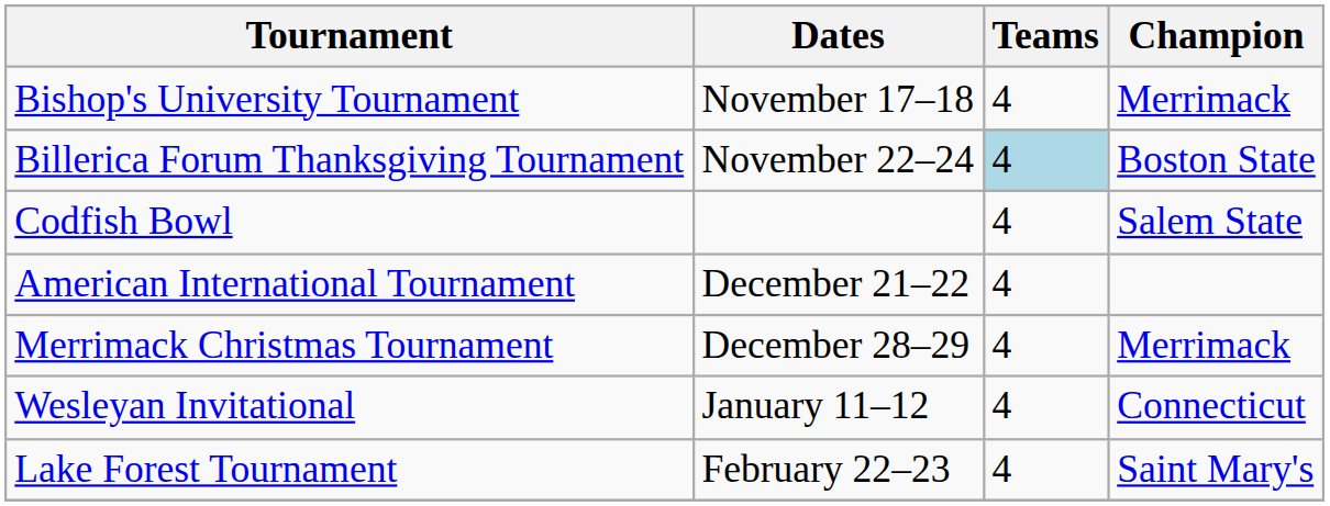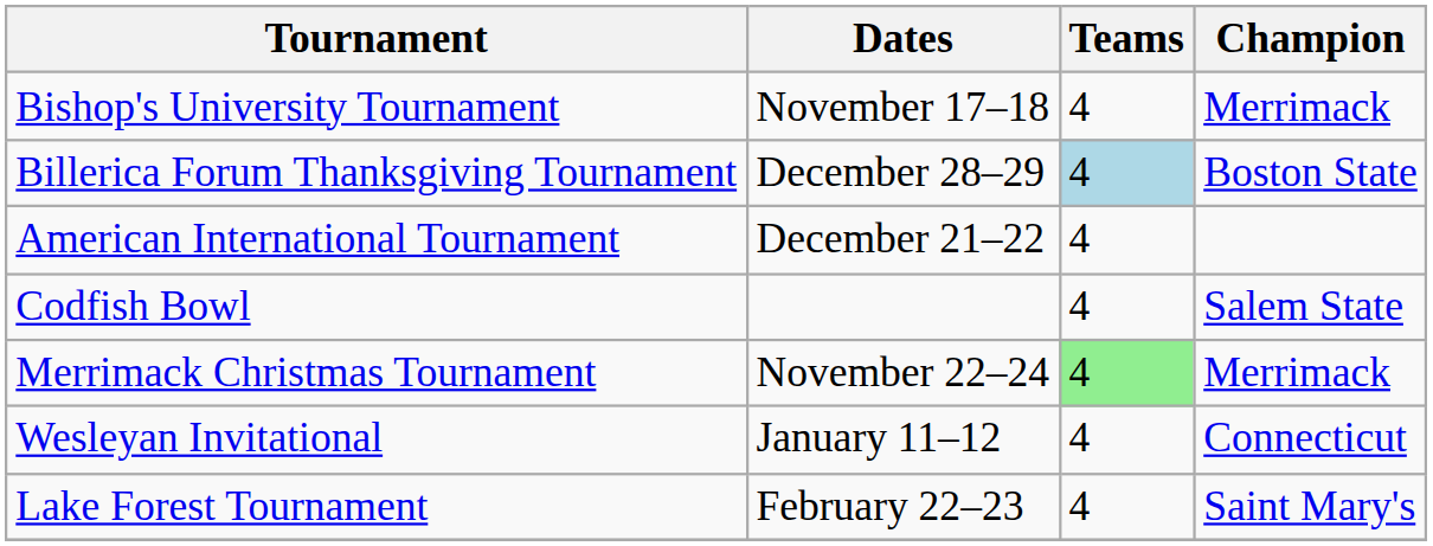Billerica Forum Thanksgiving Tournament | Dates: November 22–24 -> December 28–29
rows swapped: American International Tournament <-> Codfish Bowl
Merrimack Christmas Tournament | Dates: December 28–29 -> November 22–24
Merrimack Christmas Tournament | Teams: no background -> lightgreen background
